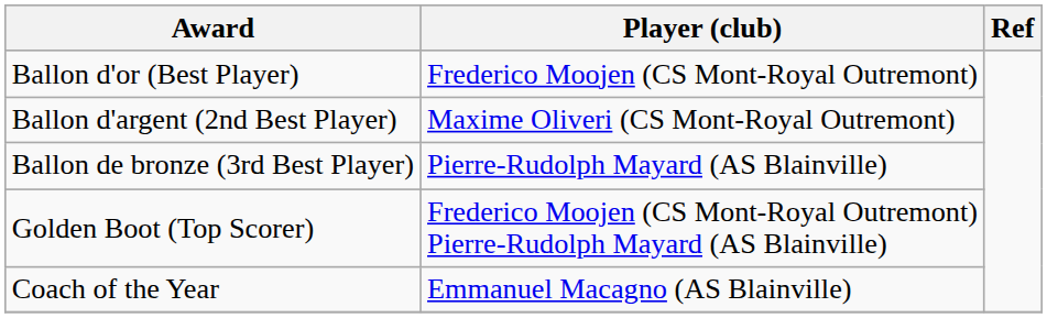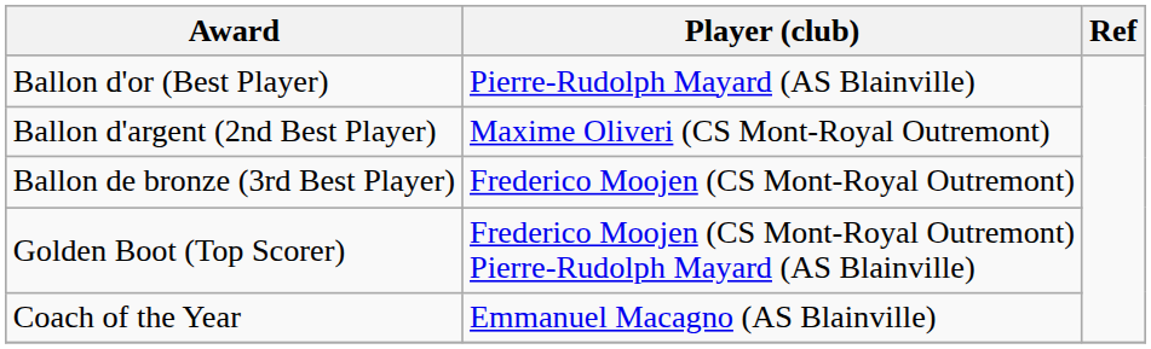Ballon d'or (Best Player) | Player (club): Frederico Moojen (CS Mont-Royal Outremont) -> Pierre-Rudolph Mayard (AS Blainville)
Ballon de bronze (3rd Best Player) | Player (club): Pierre-Rudolph Mayard (AS Blainville) -> Frederico Moojen (CS Mont-Royal Outremont)
